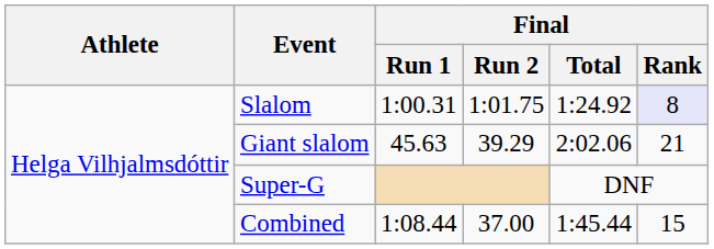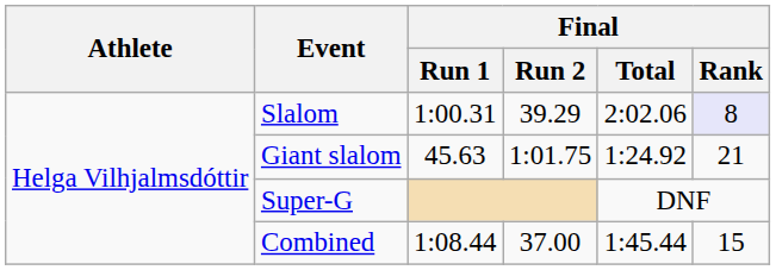Slalom | Final / Run 2: 1:01.75 -> 39.29
Slalom | Final / Total: 1:24.92 -> 2:02.06
Giant slalom | Final / Run 2: 39.29 -> 1:01.75
Giant slalom | Final / Total: 2:02.06 -> 1:24.92
